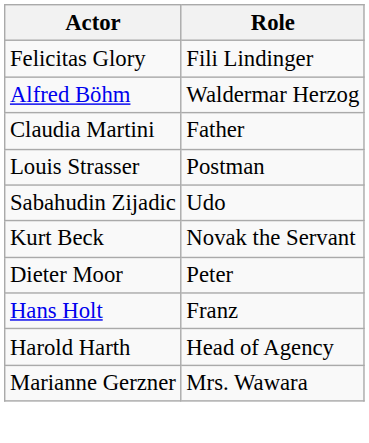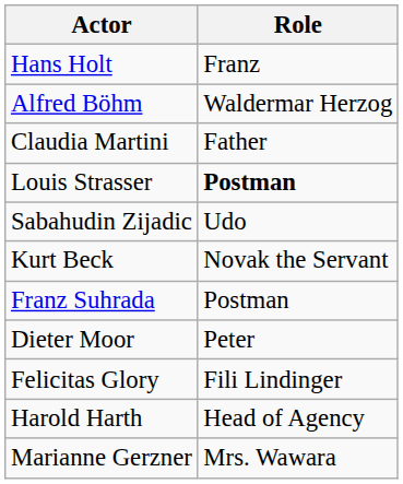rows swapped: Hans Holt <-> Felicitas Glory
Louis Strasser | Role: normal -> bold
+ row: Franz Suhrada | Postman
